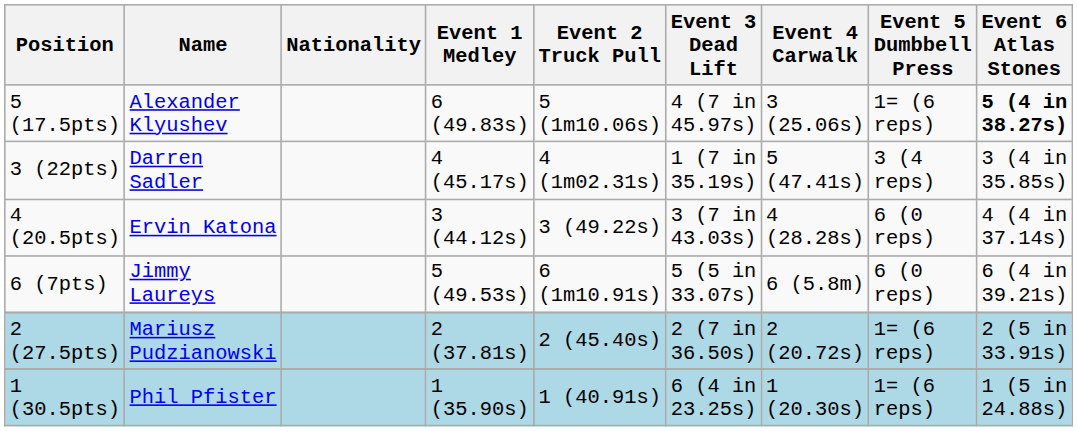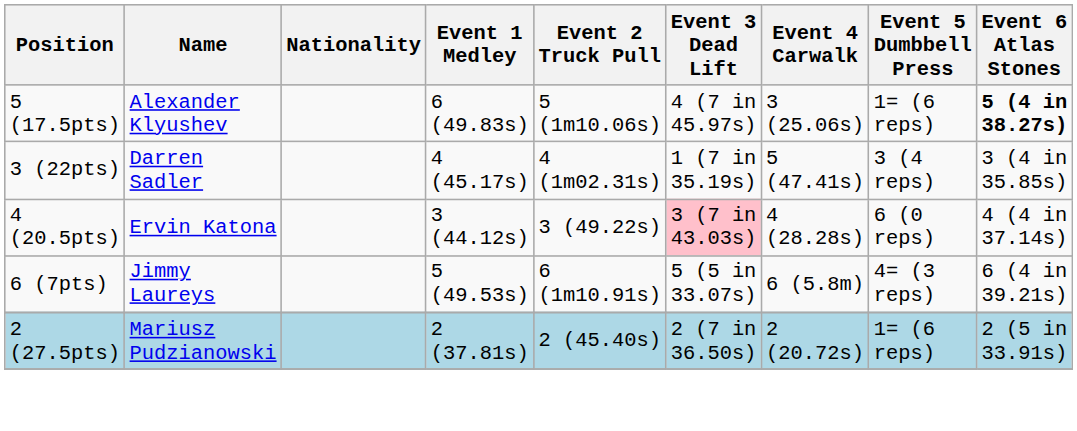4 (20.5pts) | Event 3 Dead Lift: no background -> pink background
6 (7pts) | Event 5 Dumbbell Press: 6 (0 reps) -> 4= (3 reps)
- row: 1 (30.5pts) | Phil Pfister | 1 (35.90s) | 1 (40.91s) | 6 (4 in 23.25s) | 1 (20.30s) | 1= (6 reps) | 1 (5 in 24.88s)
